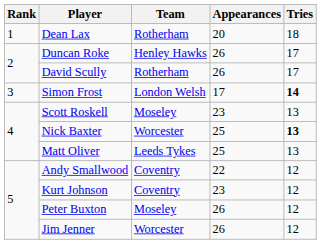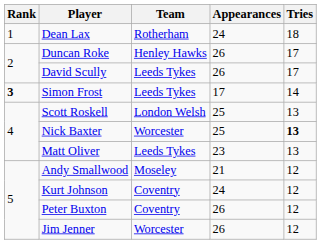Dean Lax | Appearances: 20 -> 24
David Scully | Team: Rotherham -> Leeds Tykes
Simon Frost | Rank: normal -> bold
Simon Frost | Team: London Welsh -> Leeds Tykes
Simon Frost | Tries: bold -> normal
Scott Roskell | Team: Moseley -> London Welsh
Scott Roskell | Appearances: 23 -> 25
Matt Oliver | Appearances: 25 -> 23
Andy Smallwood | Team: Coventry -> Moseley
Andy Smallwood | Appearances: 22 -> 21
Kurt Johnson | Appearances: 23 -> 24
Peter Buxton | Team: Moseley -> Coventry
